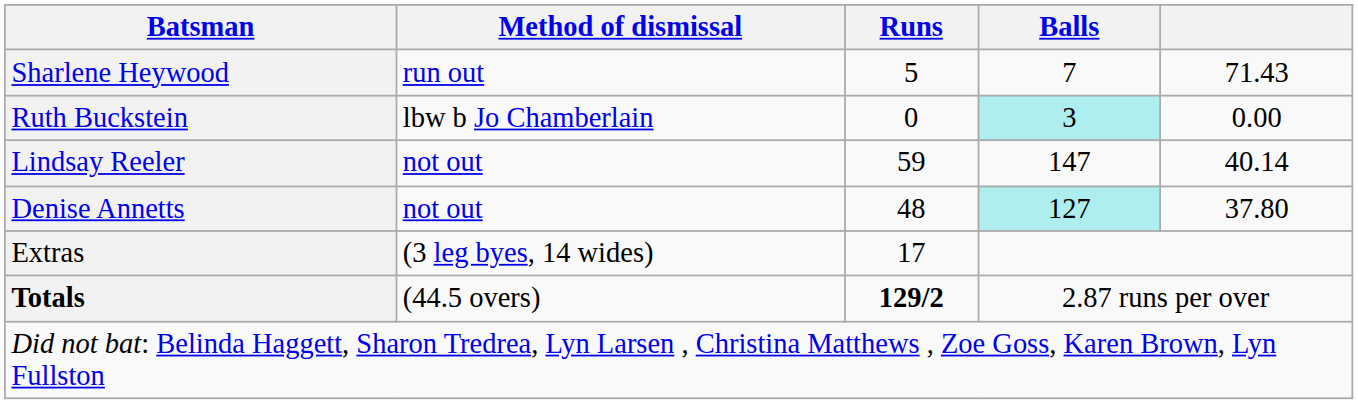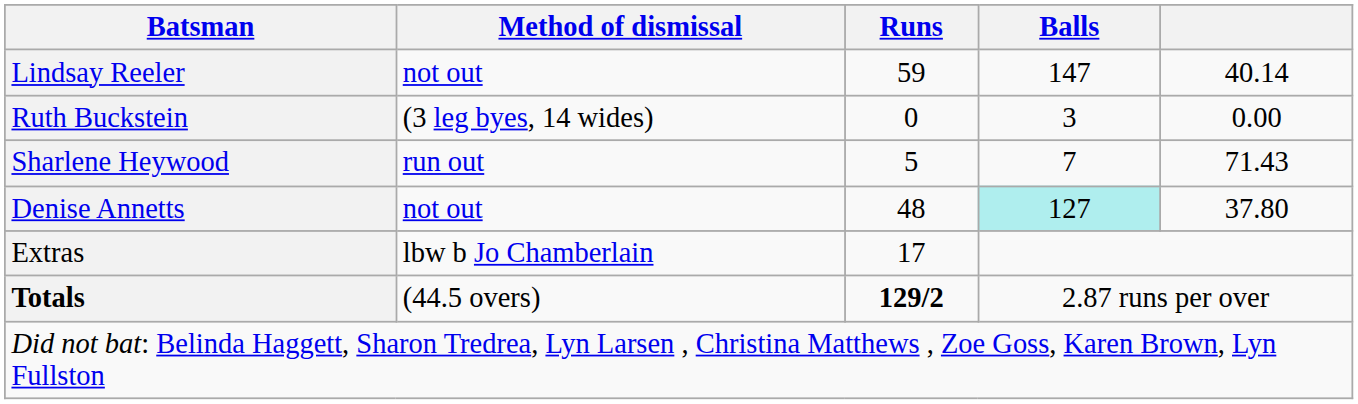rows swapped: Lindsay Reeler <-> Sharlene Heywood
Ruth Buckstein | Method of dismissal: lbw b Jo Chamberlain -> (3 leg byes, 14 wides)
Ruth Buckstein | Balls: paleturquoise background -> no background
Extras | Method of dismissal: (3 leg byes, 14 wides) -> lbw b Jo Chamberlain
